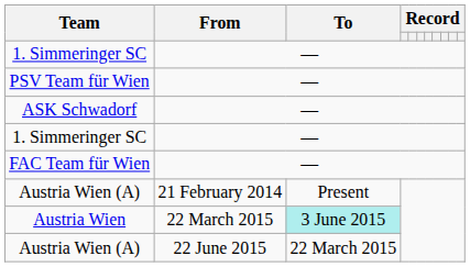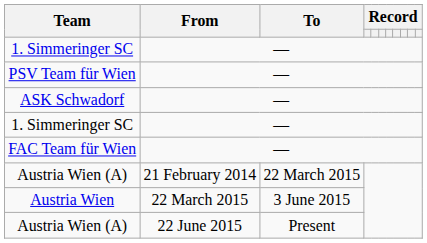Austria Wien (A) / 21 February 2014 | To: Present -> 22 March 2015
Austria Wien | To: paleturquoise background -> no background
Austria Wien (A) / 22 June 2015 | To: 22 March 2015 -> Present
